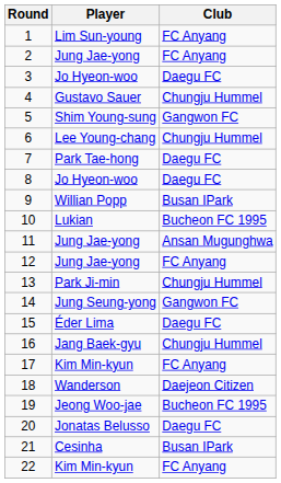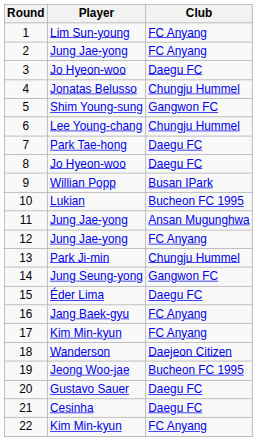4 | Player: Gustavo Sauer -> Jonatas Belusso
16 | Club: Chungju Hummel -> FC Anyang
20 | Player: Jonatas Belusso -> Gustavo Sauer
21 | Club: Busan IPark -> Daegu FC
